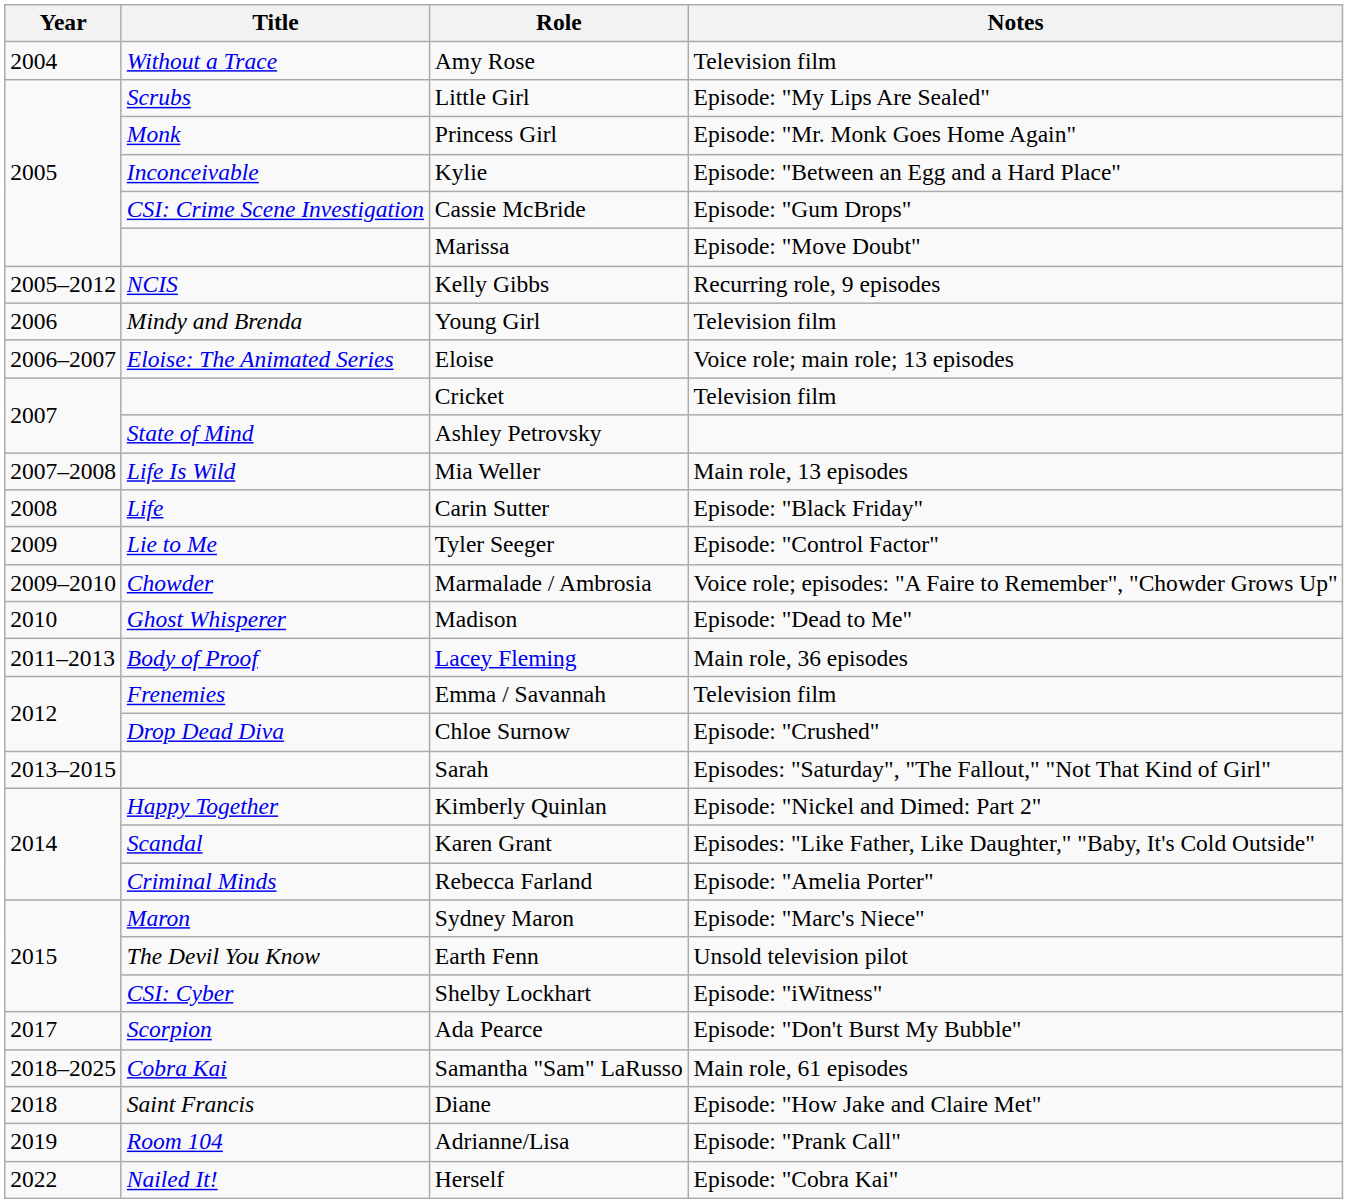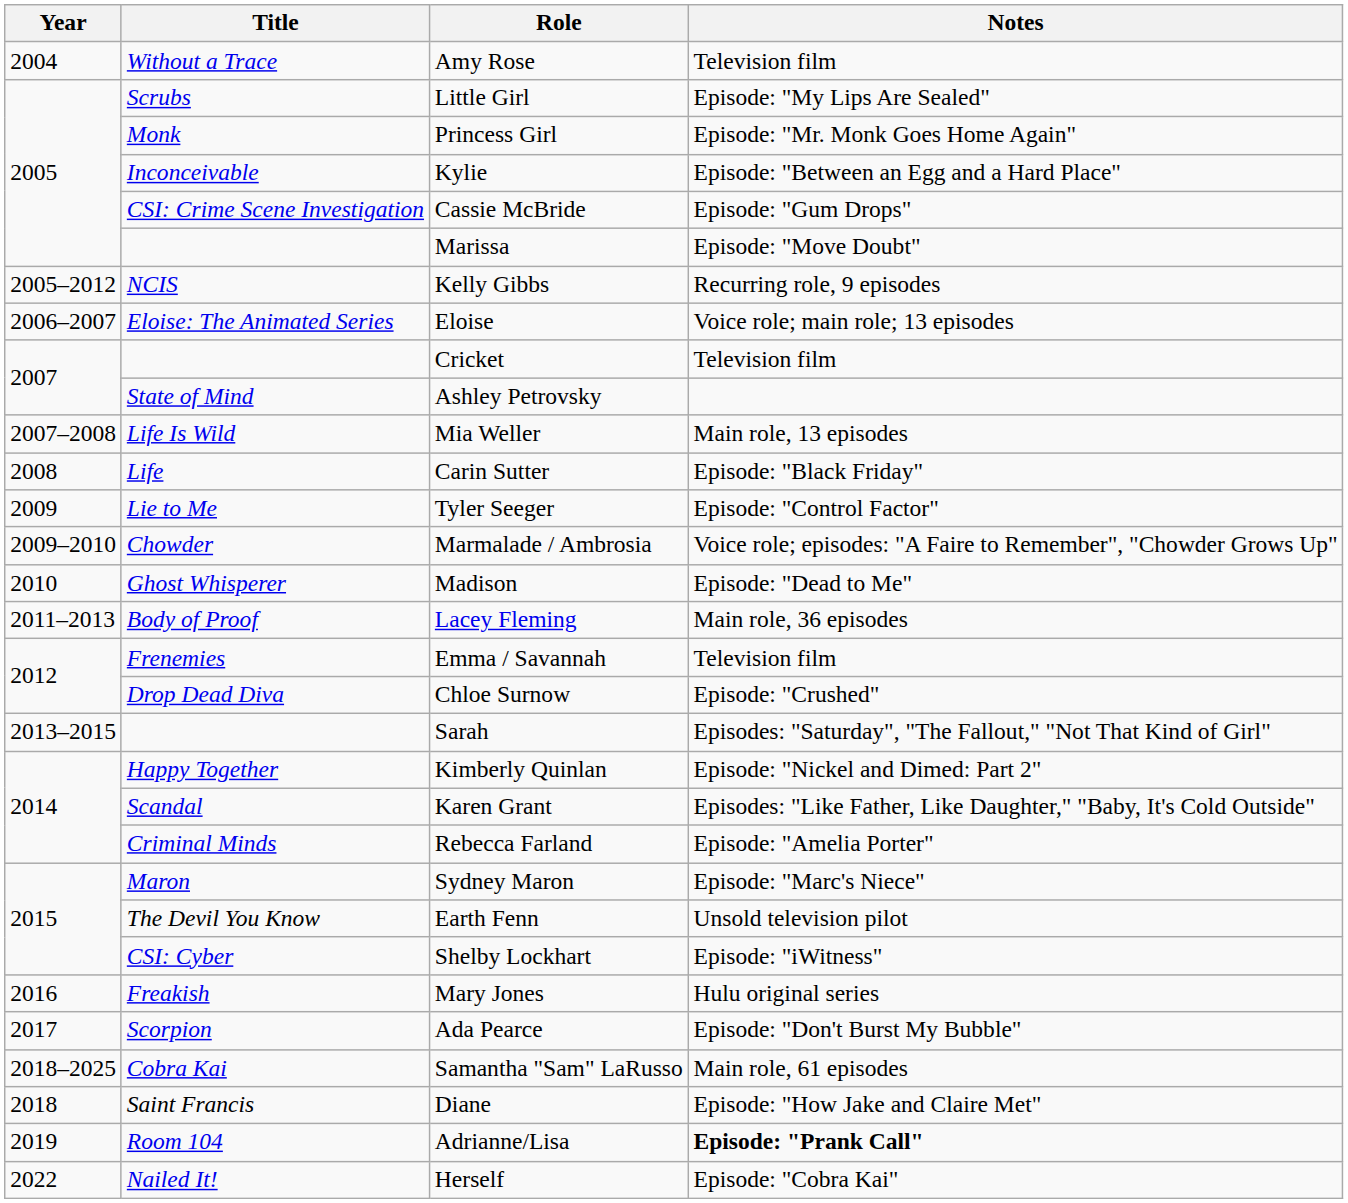- row: 2006 | Mindy and Brenda | Young Girl | Television film
+ row: 2016 | Freakish | Mary Jones | Hulu original series
Adrianne/Lisa | Notes: normal -> bold
